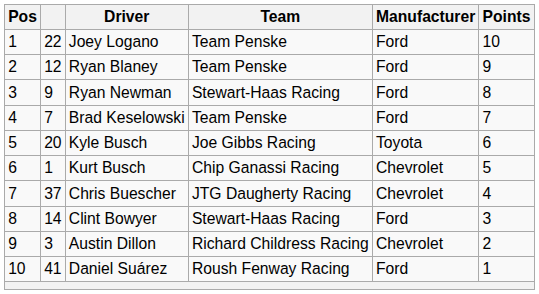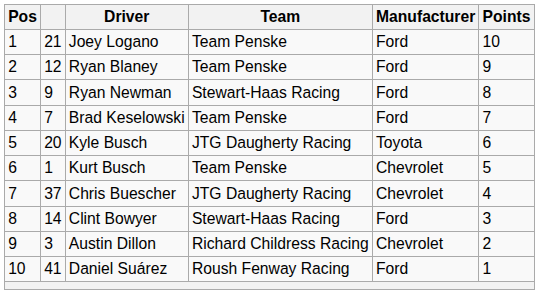Joey Logano | column 2: 22 -> 21
Kyle Busch | Team: Joe Gibbs Racing -> JTG Daugherty Racing
Kurt Busch | Team: Chip Ganassi Racing -> Team Penske
